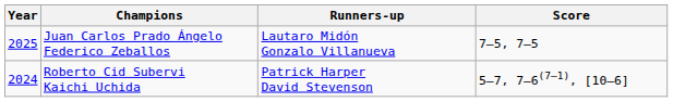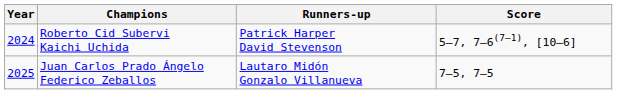rows swapped: Juan Carlos Prado Ángelo Federico Zeballos <-> Roberto Cid Subervi Kaichi Uchida
